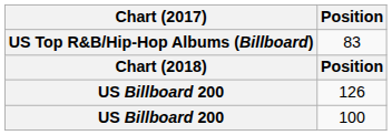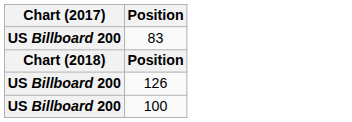83 | Chart (2017): US Top R&B/Hip-Hop Albums (Billboard) -> US Billboard 200
